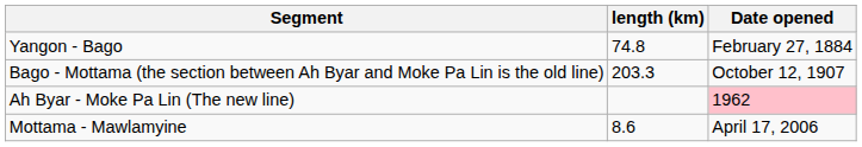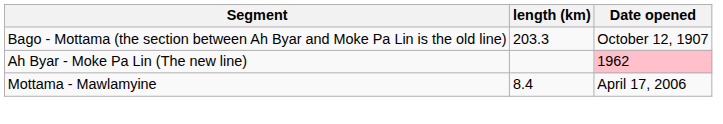- row: Yangon - Bago | 74.8 | February 27, 1884
Mottama - Mawlamyine | length (km): 8.6 -> 8.4
